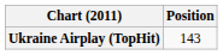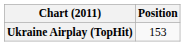Ukraine Airplay (TopHit) | Position: 143 -> 153
